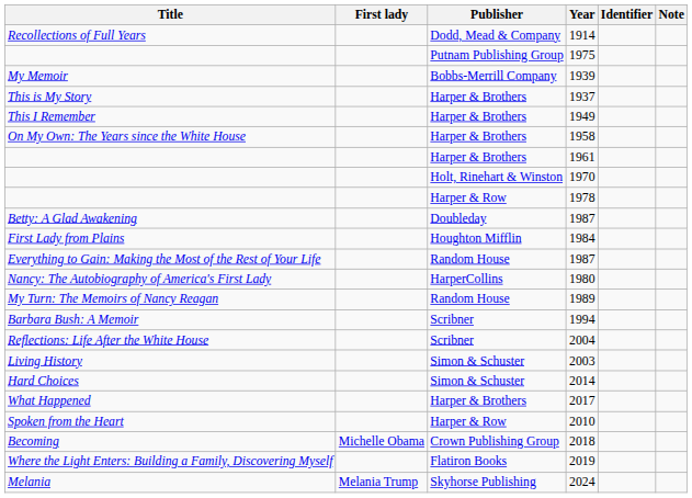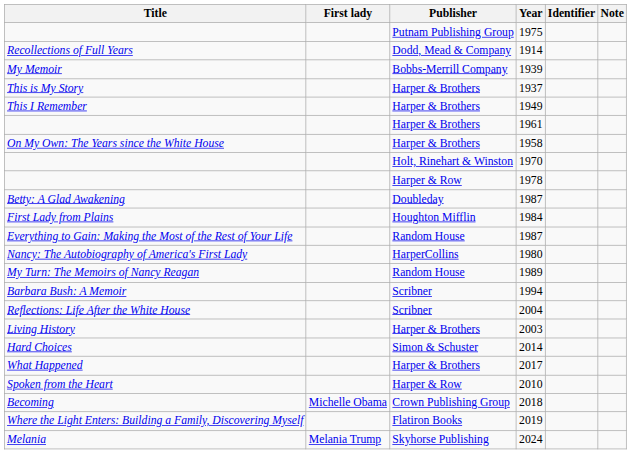rows swapped: 1975 <-> 1914
rows swapped: 1958 <-> 1961
2003 | Publisher: Simon & Schuster -> Harper & Brothers
